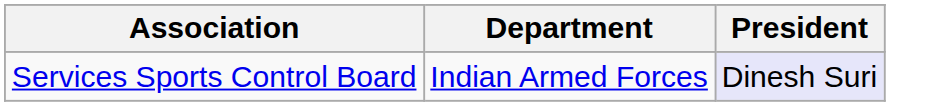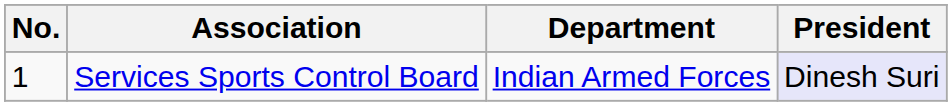+ column: No. | 1
